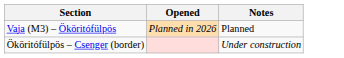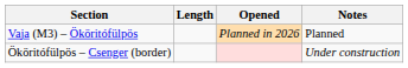+ column: Length
